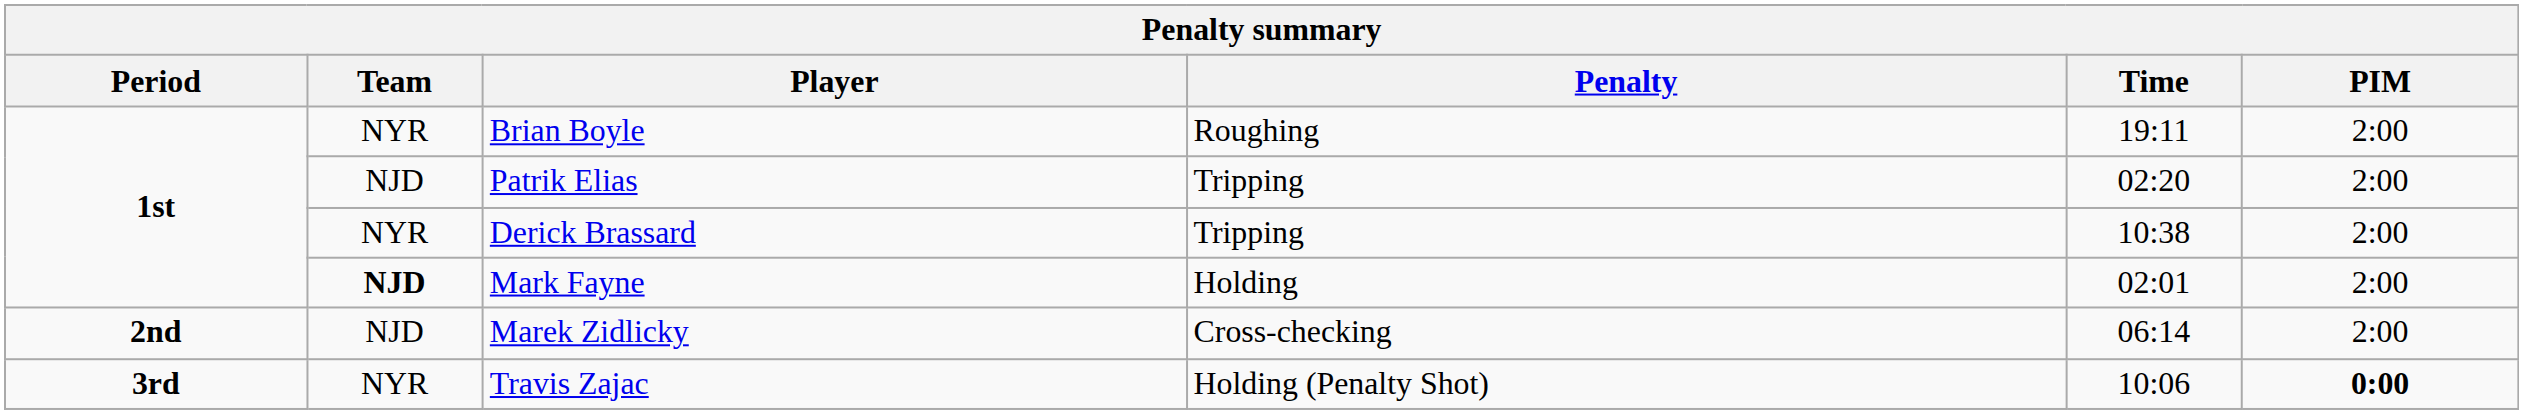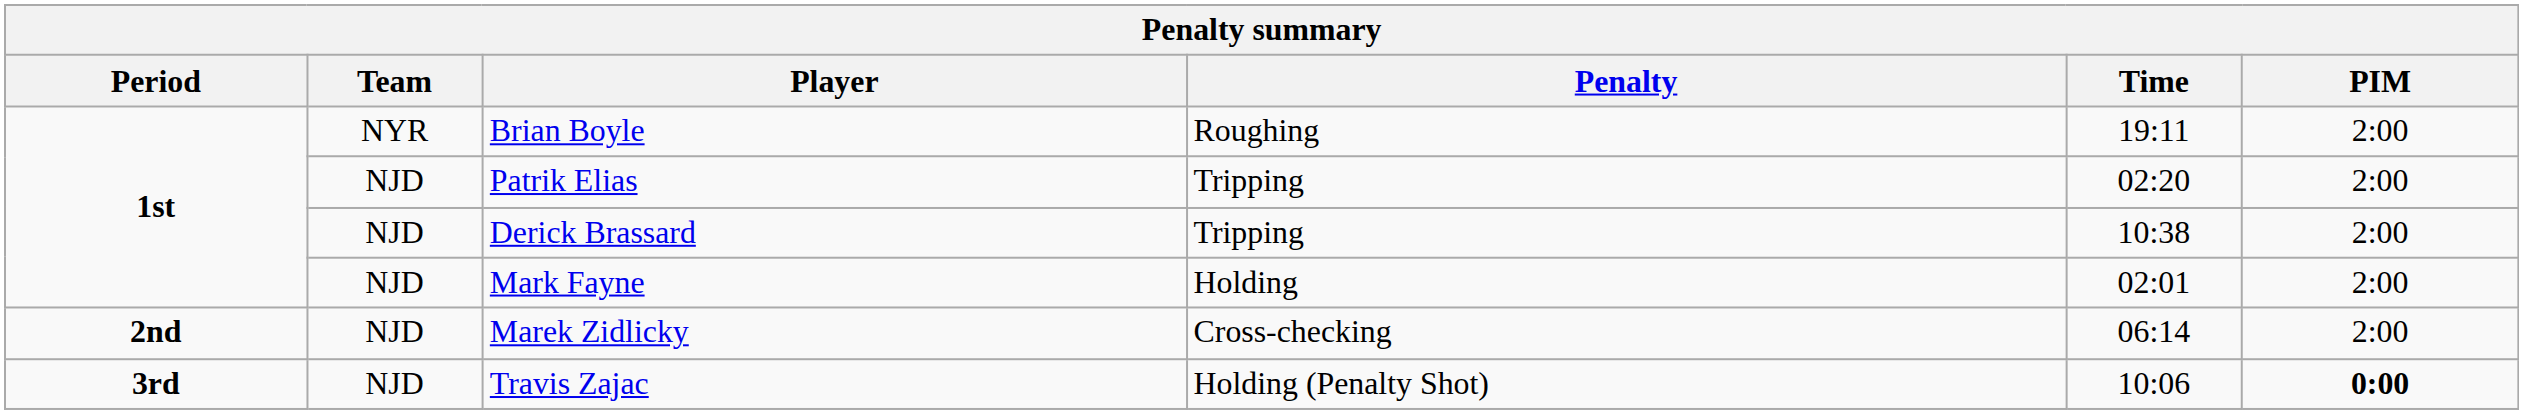Derick Brassard | Team: NYR -> NJD
Mark Fayne | Team: bold -> normal
Travis Zajac | Team: NYR -> NJD
